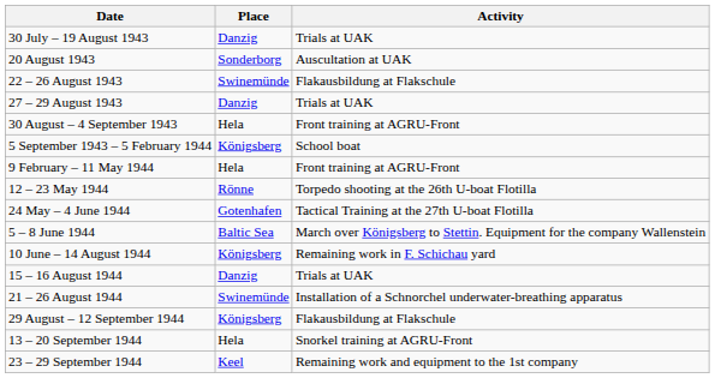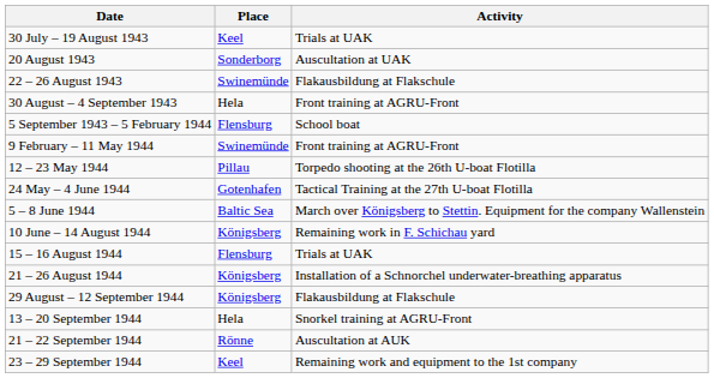30 July – 19 August 1943 | Place: Danzig -> Keel
- row: 27 – 29 August 1943 | Danzig | Trials at UAK
5 September 1943 – 5 February 1944 | Place: Königsberg -> Flensburg
9 February – 11 May 1944 | Place: Hela -> Swinemünde
12 – 23 May 1944 | Place: Rönne -> Pillau
15 – 16 August 1944 | Place: Danzig -> Flensburg
21 – 26 August 1944 | Place: Swinemünde -> Königsberg
+ row: 21 – 22 September 1944 | Rönne | Auscultation at AUK
